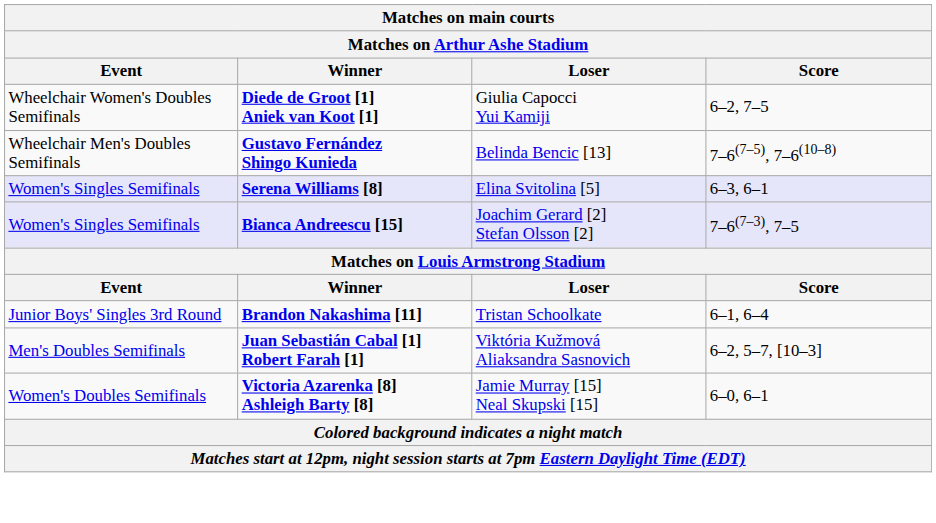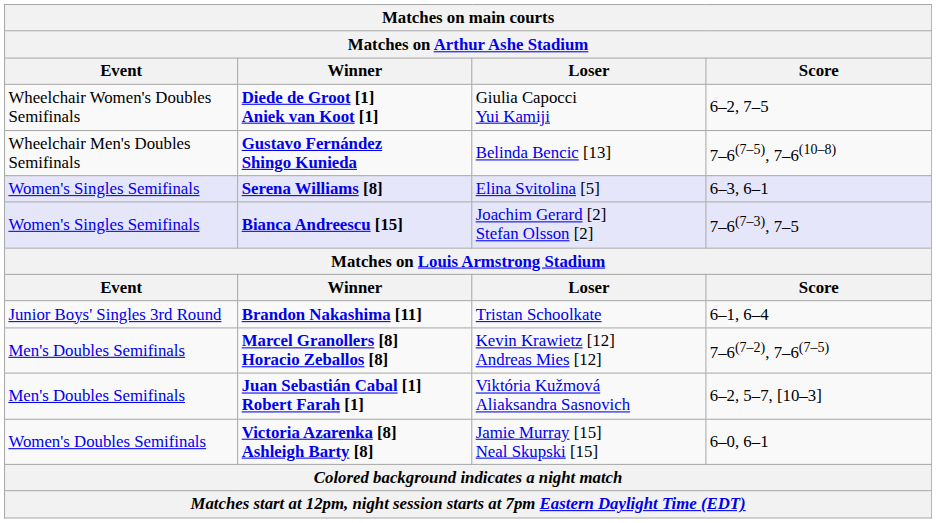+ row: Men's Doubles Semifinals | Marcel Granollers [8] Horacio Zeballos [8] | Kevin Krawietz [12] Andreas Mies [12] | 7–6(7–2), 7–6(7–5)
